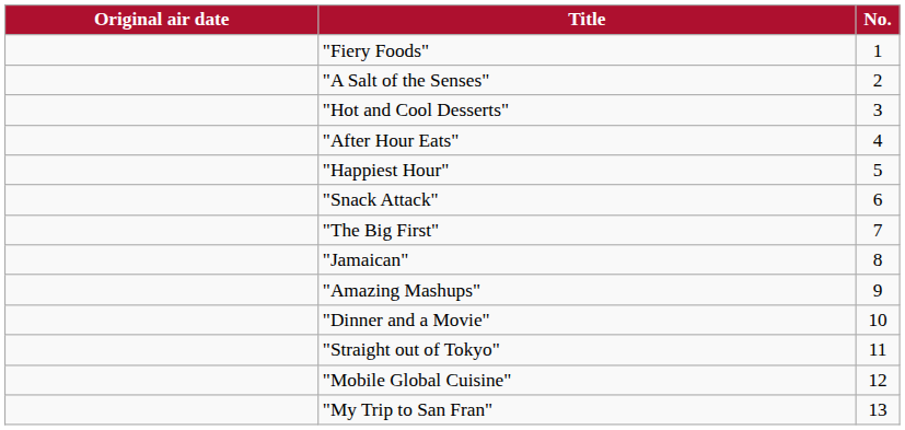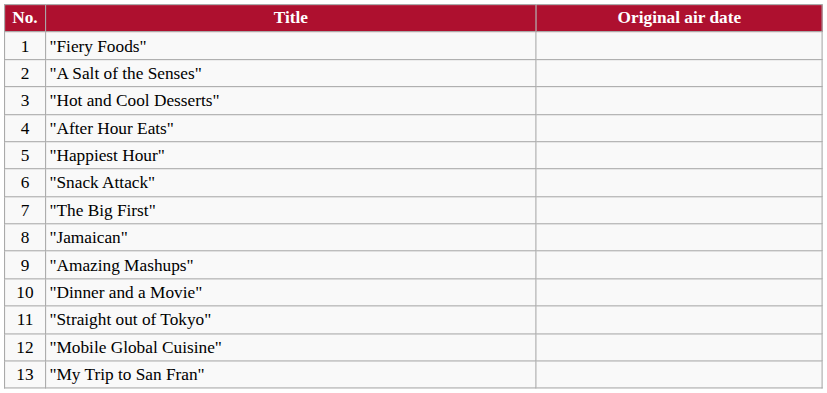columns swapped: No. <-> Original air date
